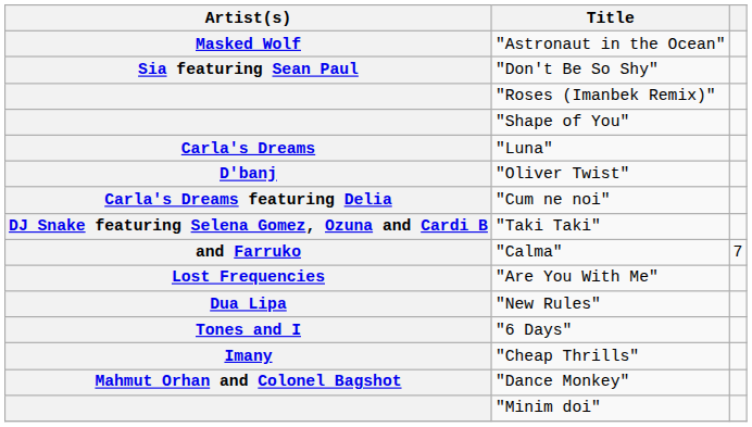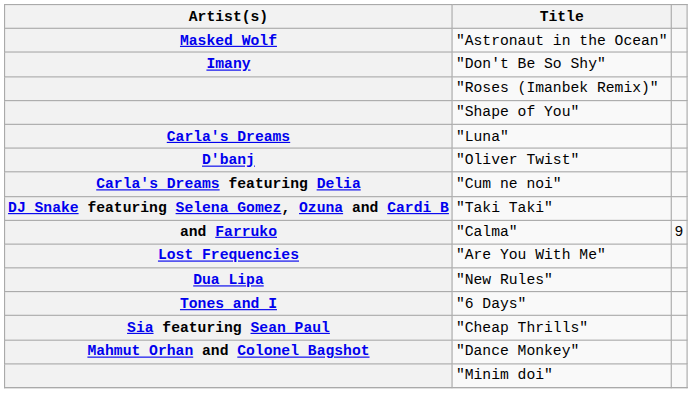"Don't Be So Shy" | Artist(s): Sia featuring Sean Paul -> Imany
"Calma" | column 3: 7 -> 9
"Cheap Thrills" | Artist(s): Imany -> Sia featuring Sean Paul
